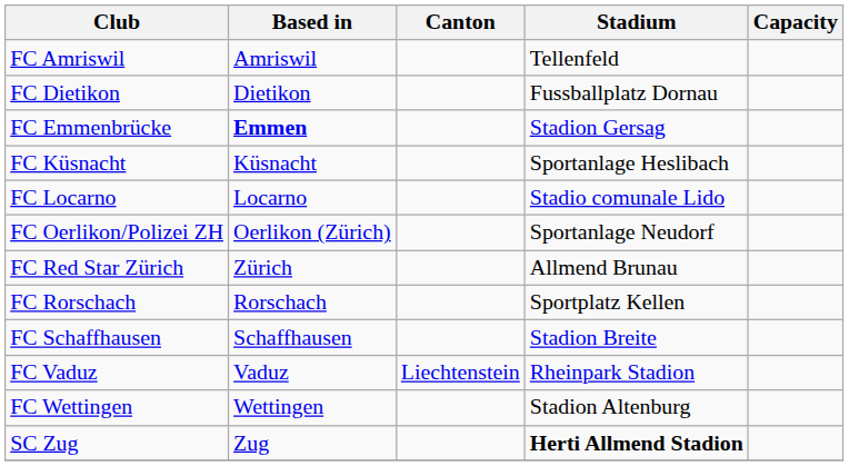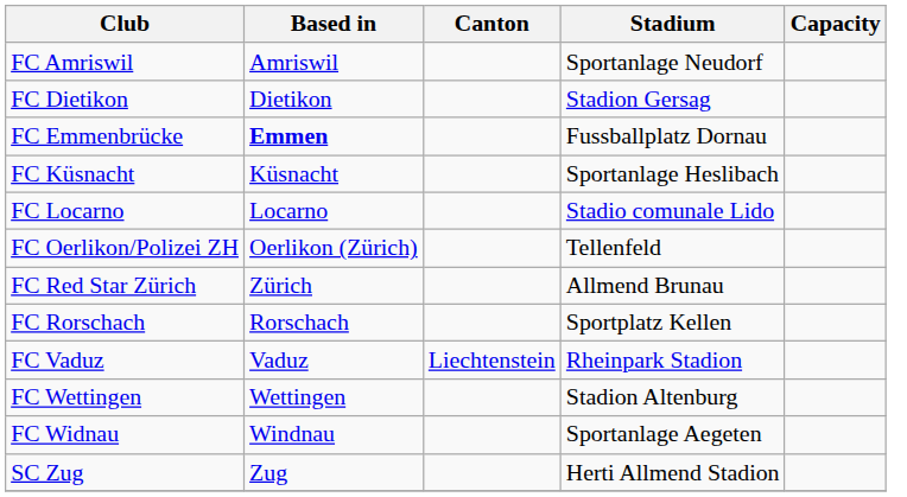FC Amriswil | Stadium: Tellenfeld -> Sportanlage Neudorf
FC Dietikon | Stadium: Fussballplatz Dornau -> Stadion Gersag
FC Emmenbrücke | Stadium: Stadion Gersag -> Fussballplatz Dornau
FC Oerlikon/Polizei ZH | Stadium: Sportanlage Neudorf -> Tellenfeld
- row: FC Schaffhausen | Schaffhausen | Stadion Breite
+ row: FC Widnau | Windnau | Sportanlage Aegeten
SC Zug | Stadium: bold -> normal
